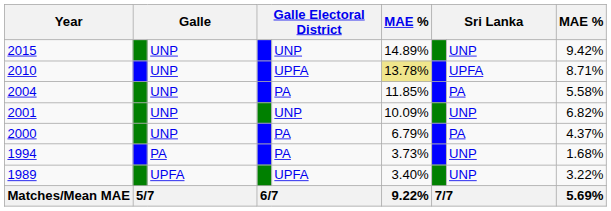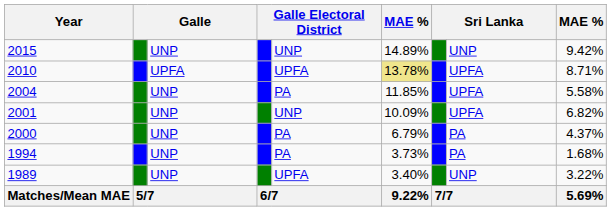2010 | column 3: UNP -> UPFA
2004 | column 8: PA -> UPFA
2001 | column 8: UNP -> UPFA
1994 | column 3: PA -> UNP
1994 | column 8: UNP -> PA
1989 | column 3: UPFA -> UNP
